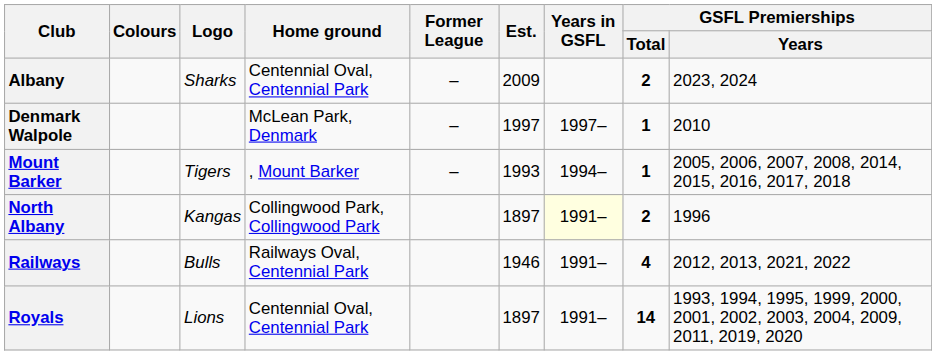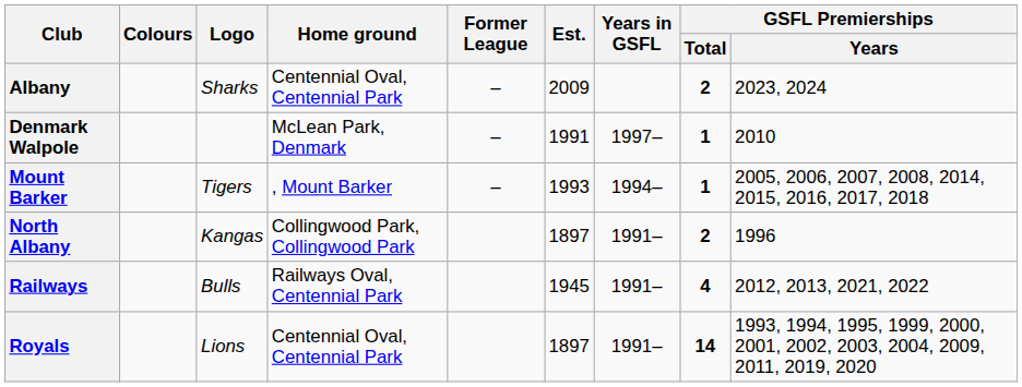Denmark Walpole | Est.: 1997 -> 1991
North Albany | Years in GSFL: lightyellow background -> no background
Railways | Est.: 1946 -> 1945
